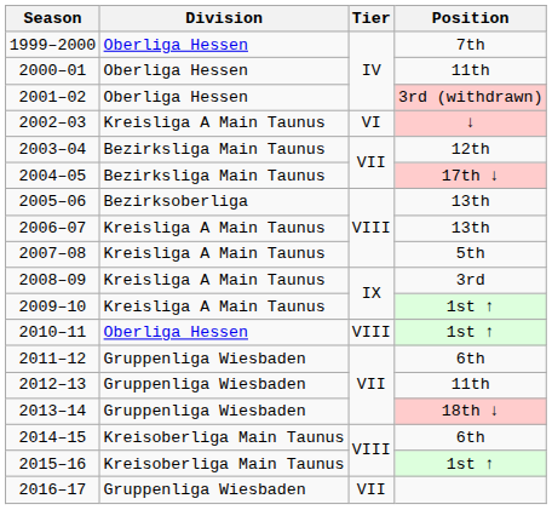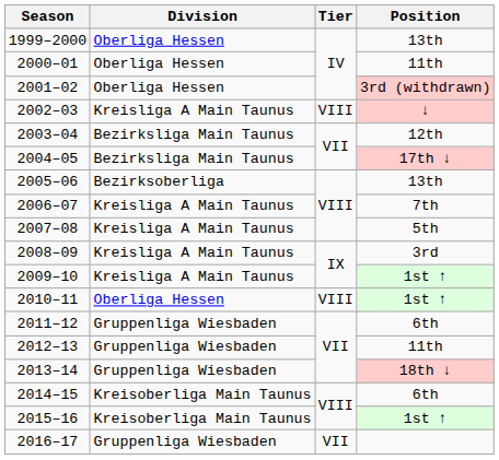1999–2000 | Position: 7th -> 13th
2002–03 | Tier: VI -> VIII
2006–07 | Position: 13th -> 7th
